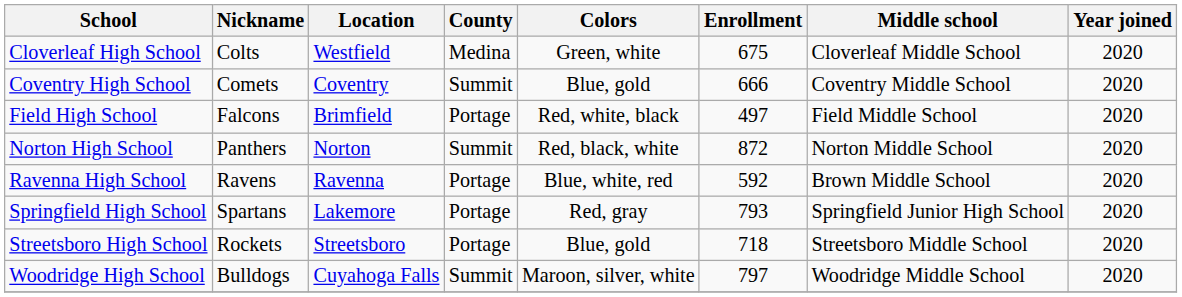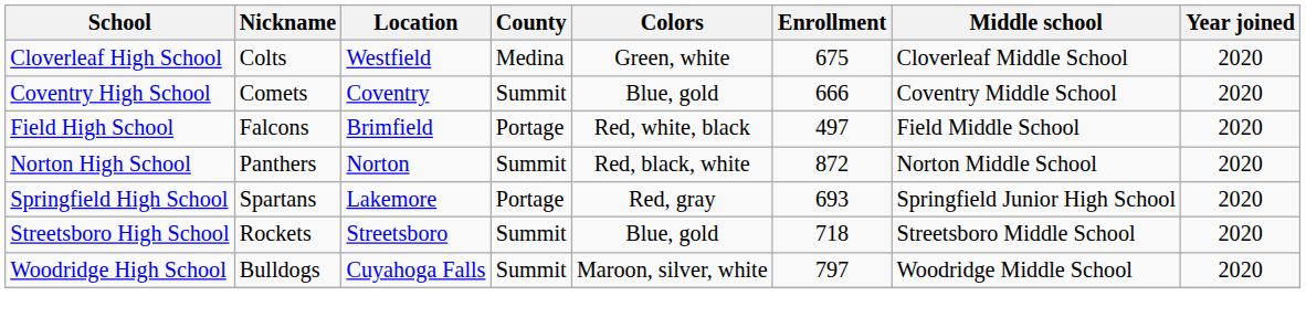- row: Ravenna High School | Ravens | Ravenna | Portage | Blue, white, red | 592 | Brown Middle School | 2020
Springfield High School | Enrollment: 793 -> 693
Streetsboro High School | County: Portage -> Summit
